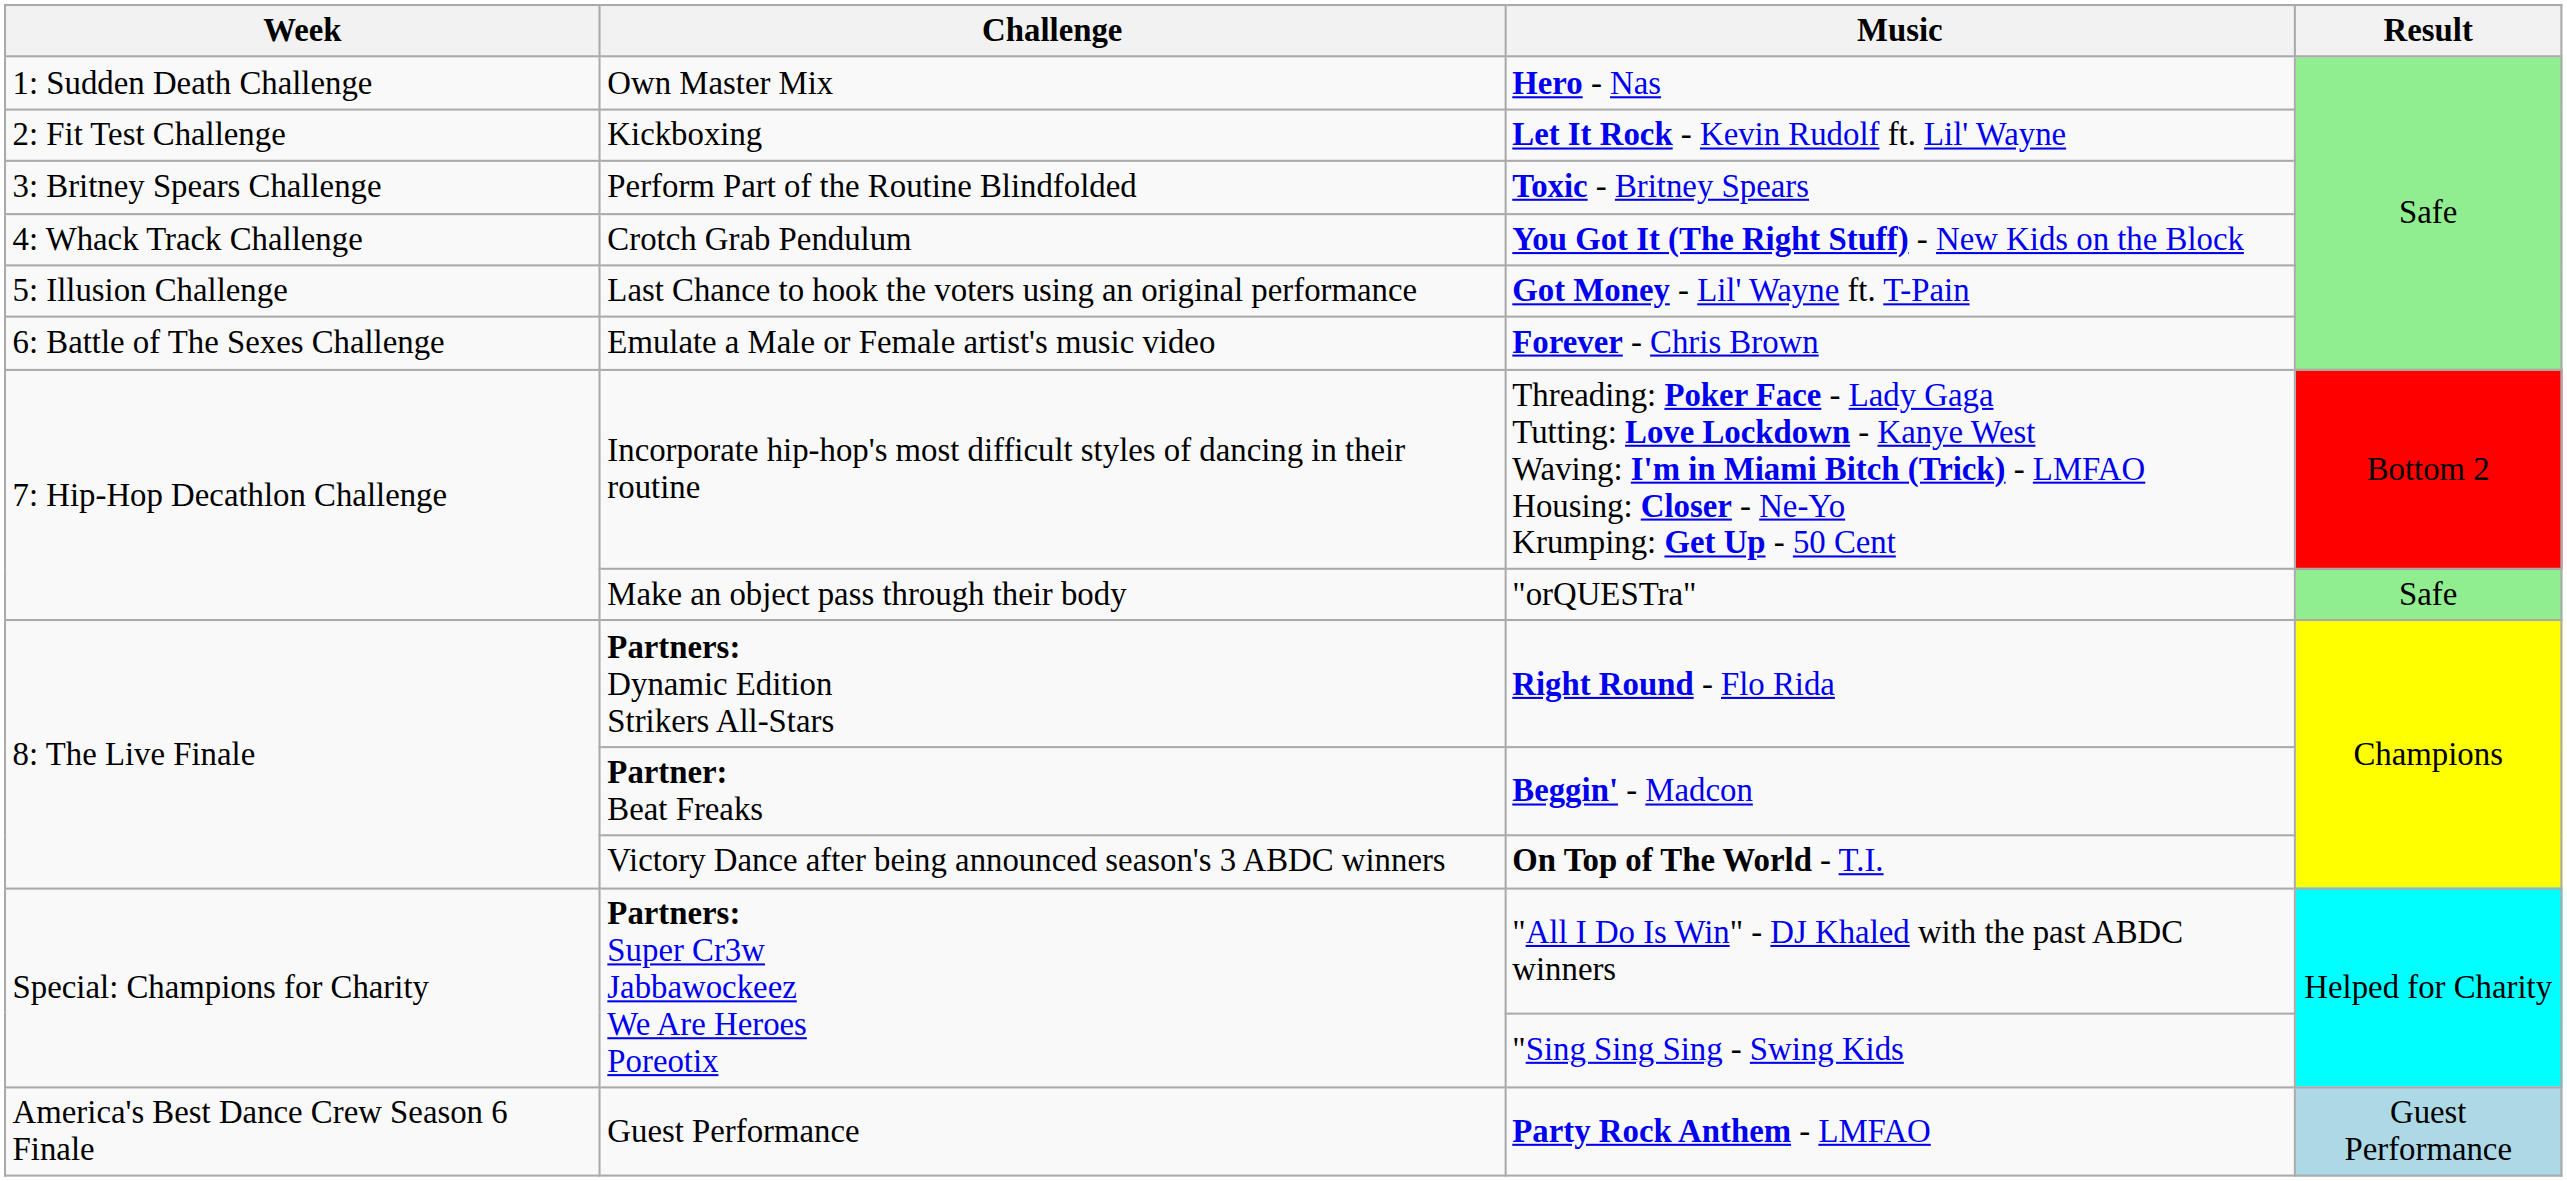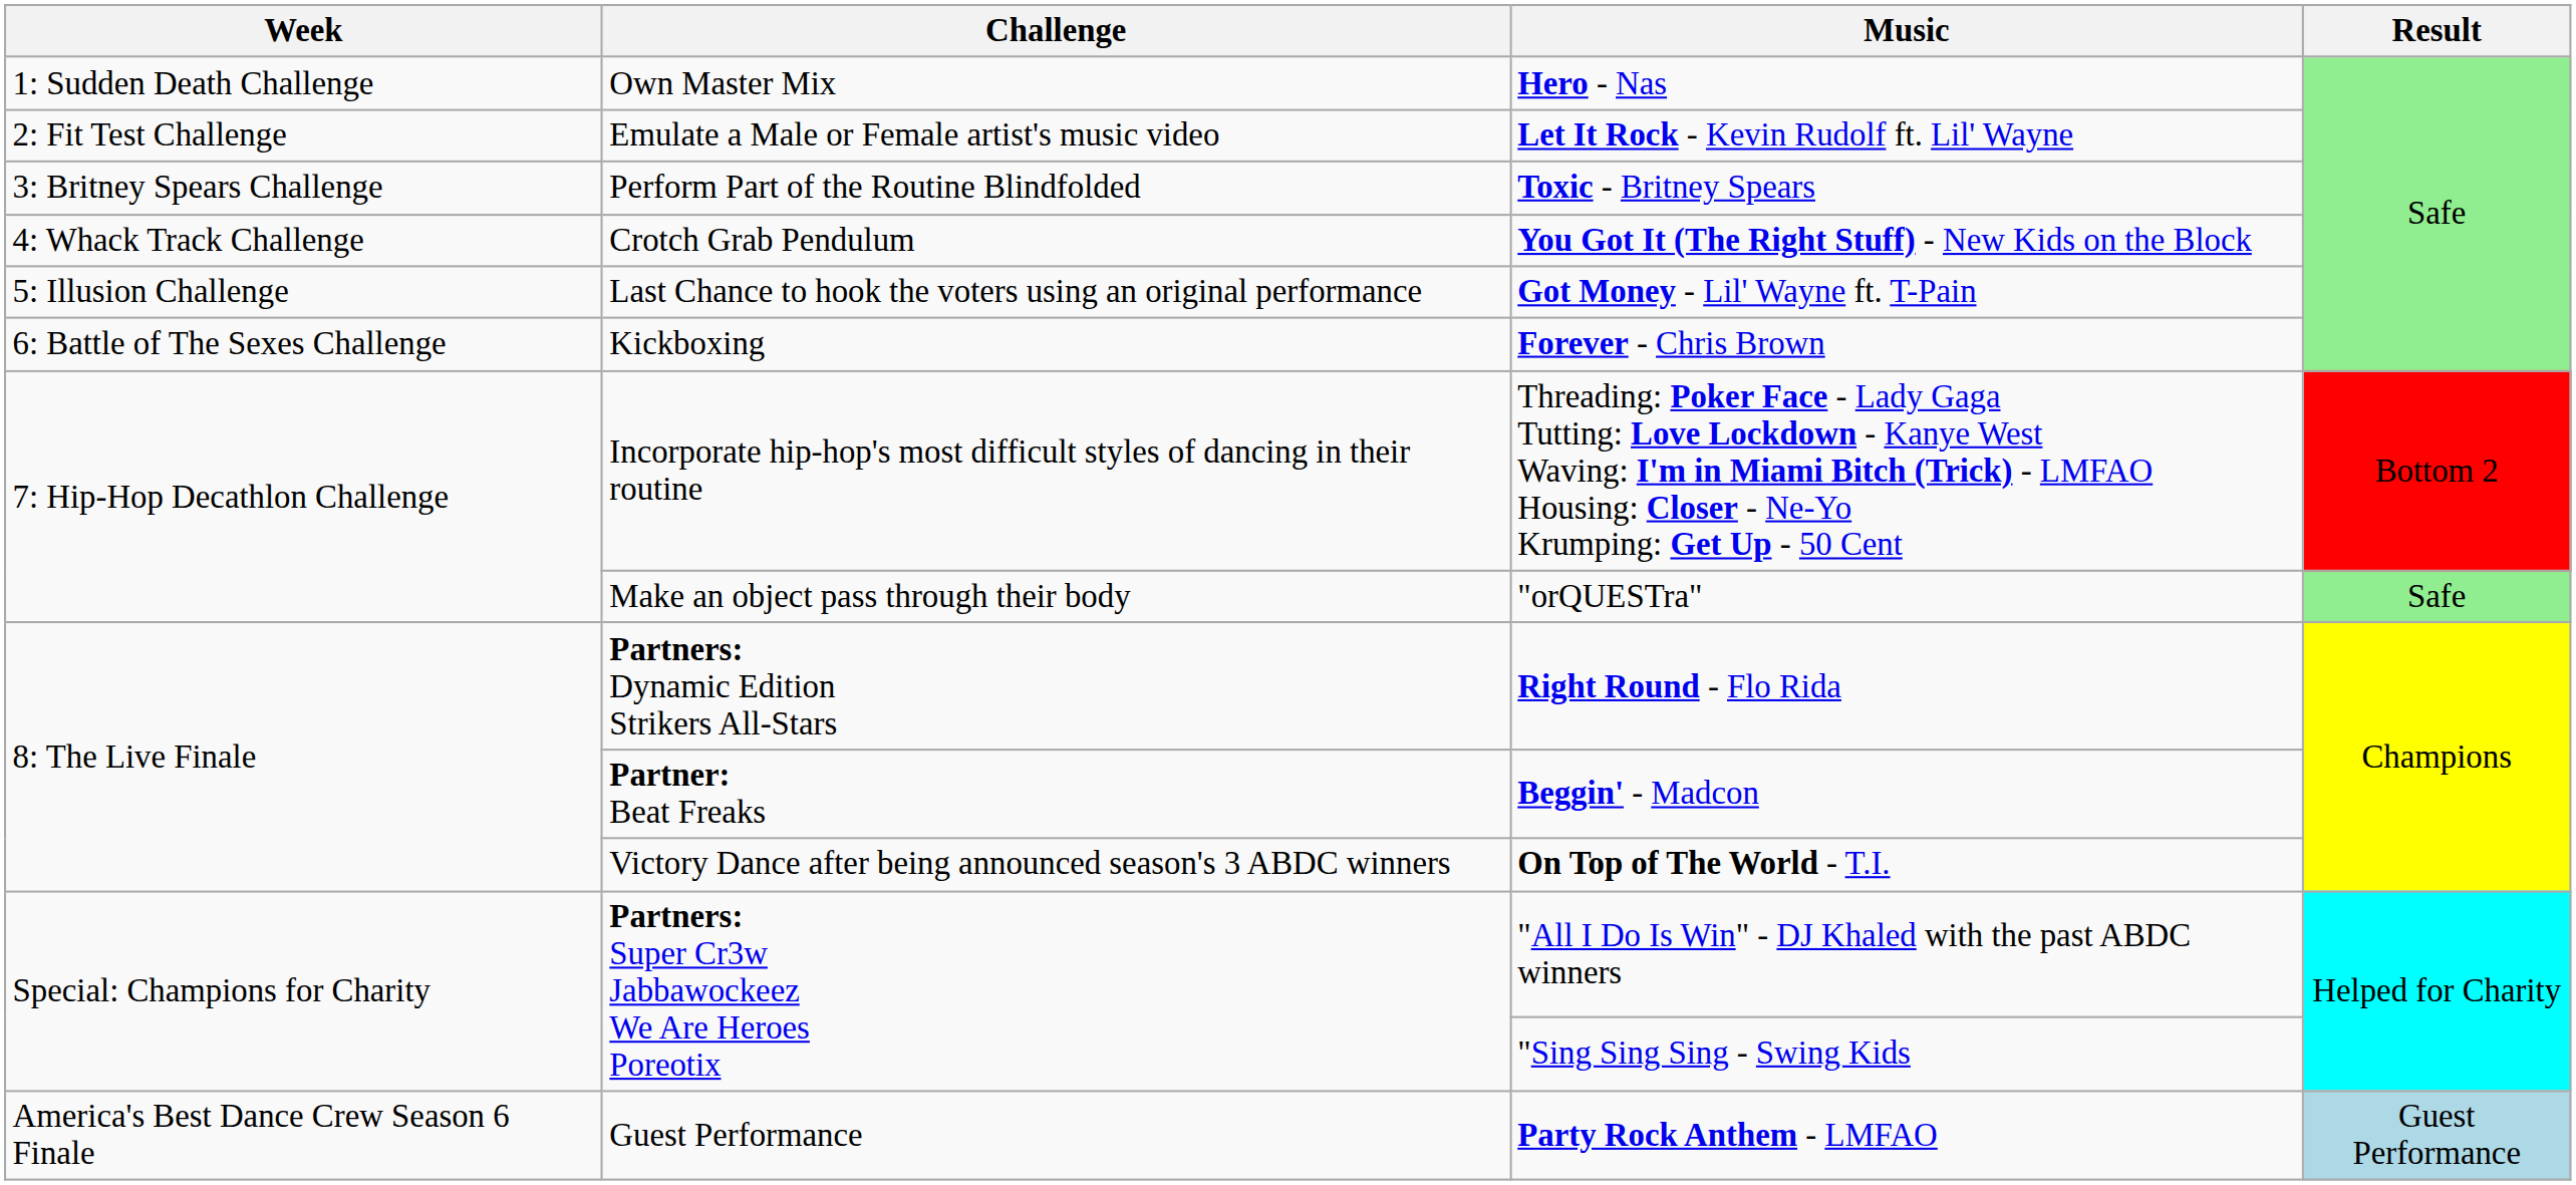Let It Rock - Kevin Rudolf ft. Lil' Wayne | Challenge: Kickboxing -> Emulate a Male or Female artist's music video
Forever - Chris Brown | Challenge: Emulate a Male or Female artist's music video -> Kickboxing
